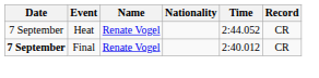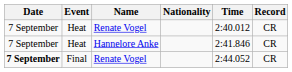Heat / Renate Vogel | Time: 2:44.052 -> 2:40.012
+ row: 7 September | Heat | Hannelore Anke | 2:41.846 | CR
Final | Time: 2:40.012 -> 2:44.052
